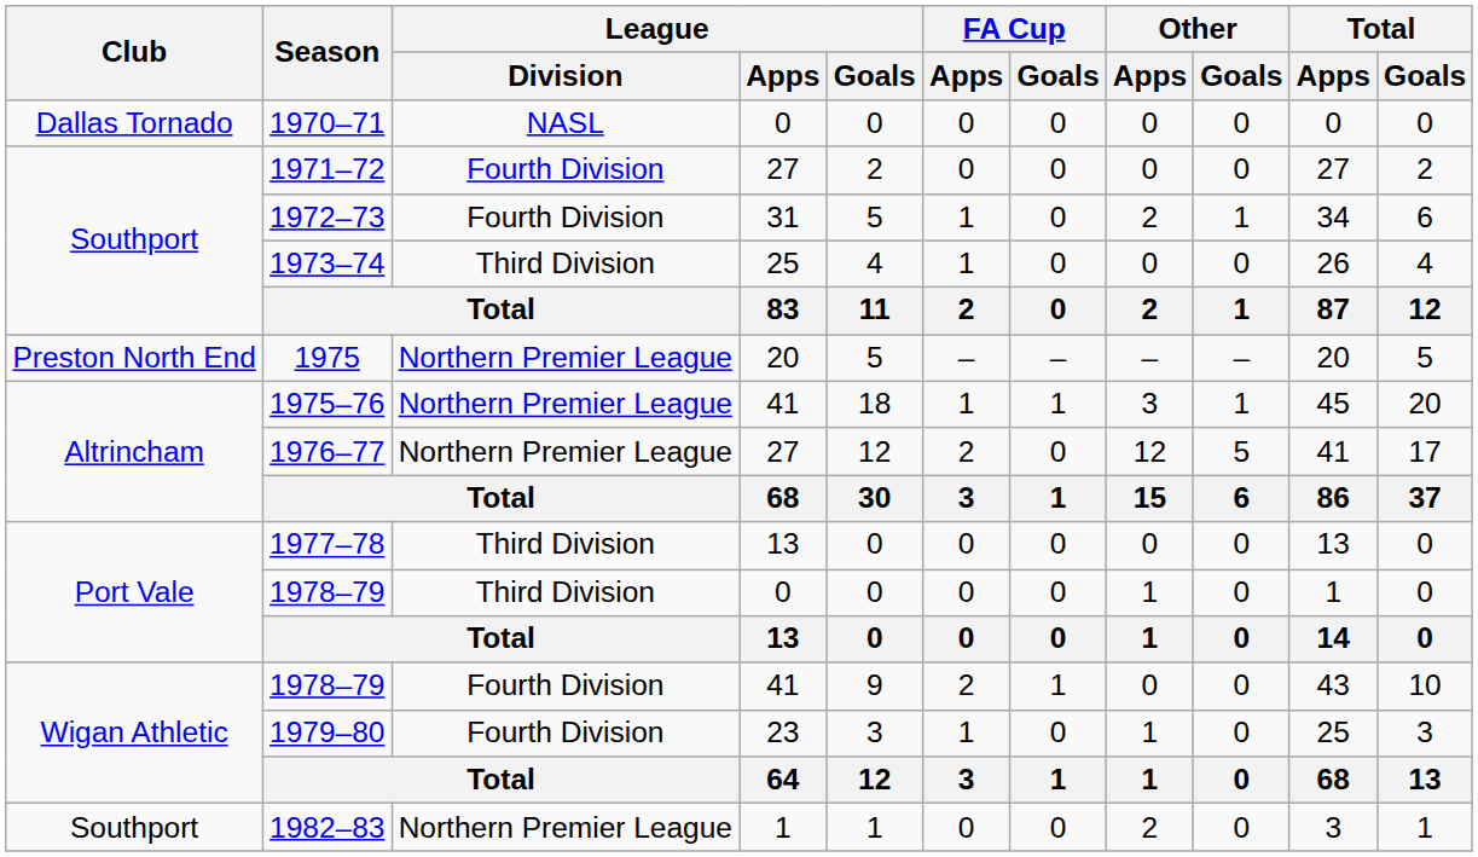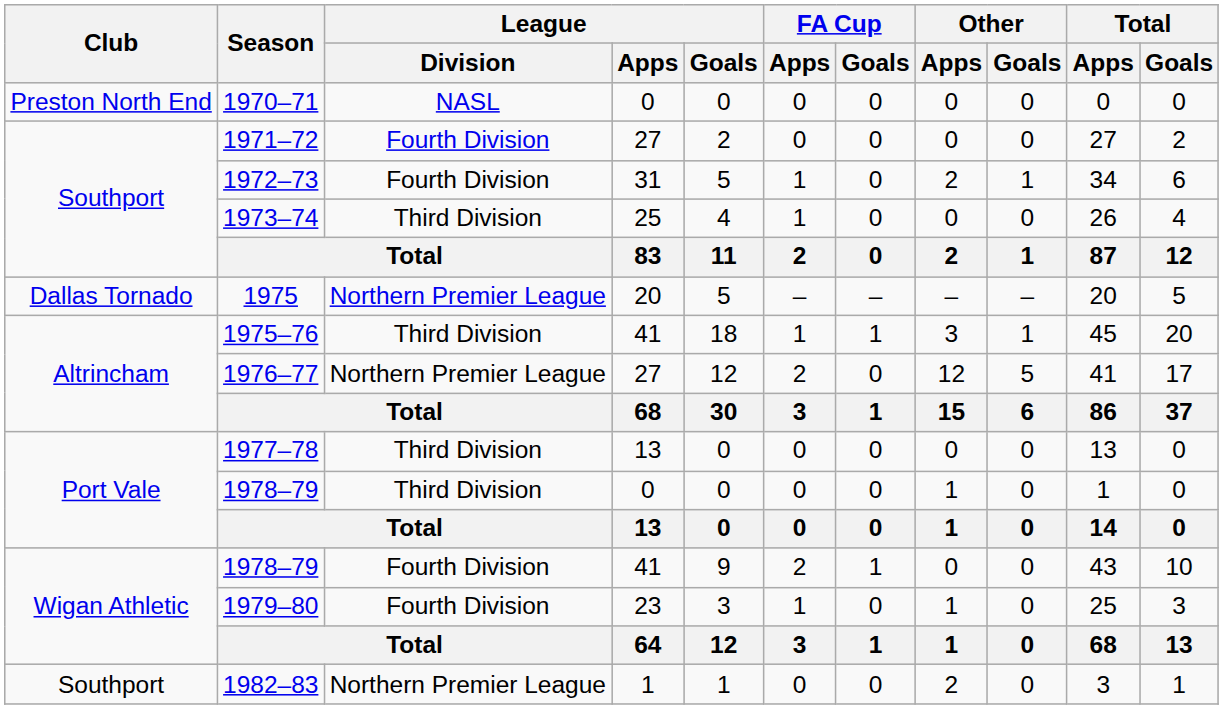1970–71 | Club: Dallas Tornado -> Preston North End
1975 | Club: Preston North End -> Dallas Tornado
1975–76 | League / Division: Northern Premier League -> Third Division
